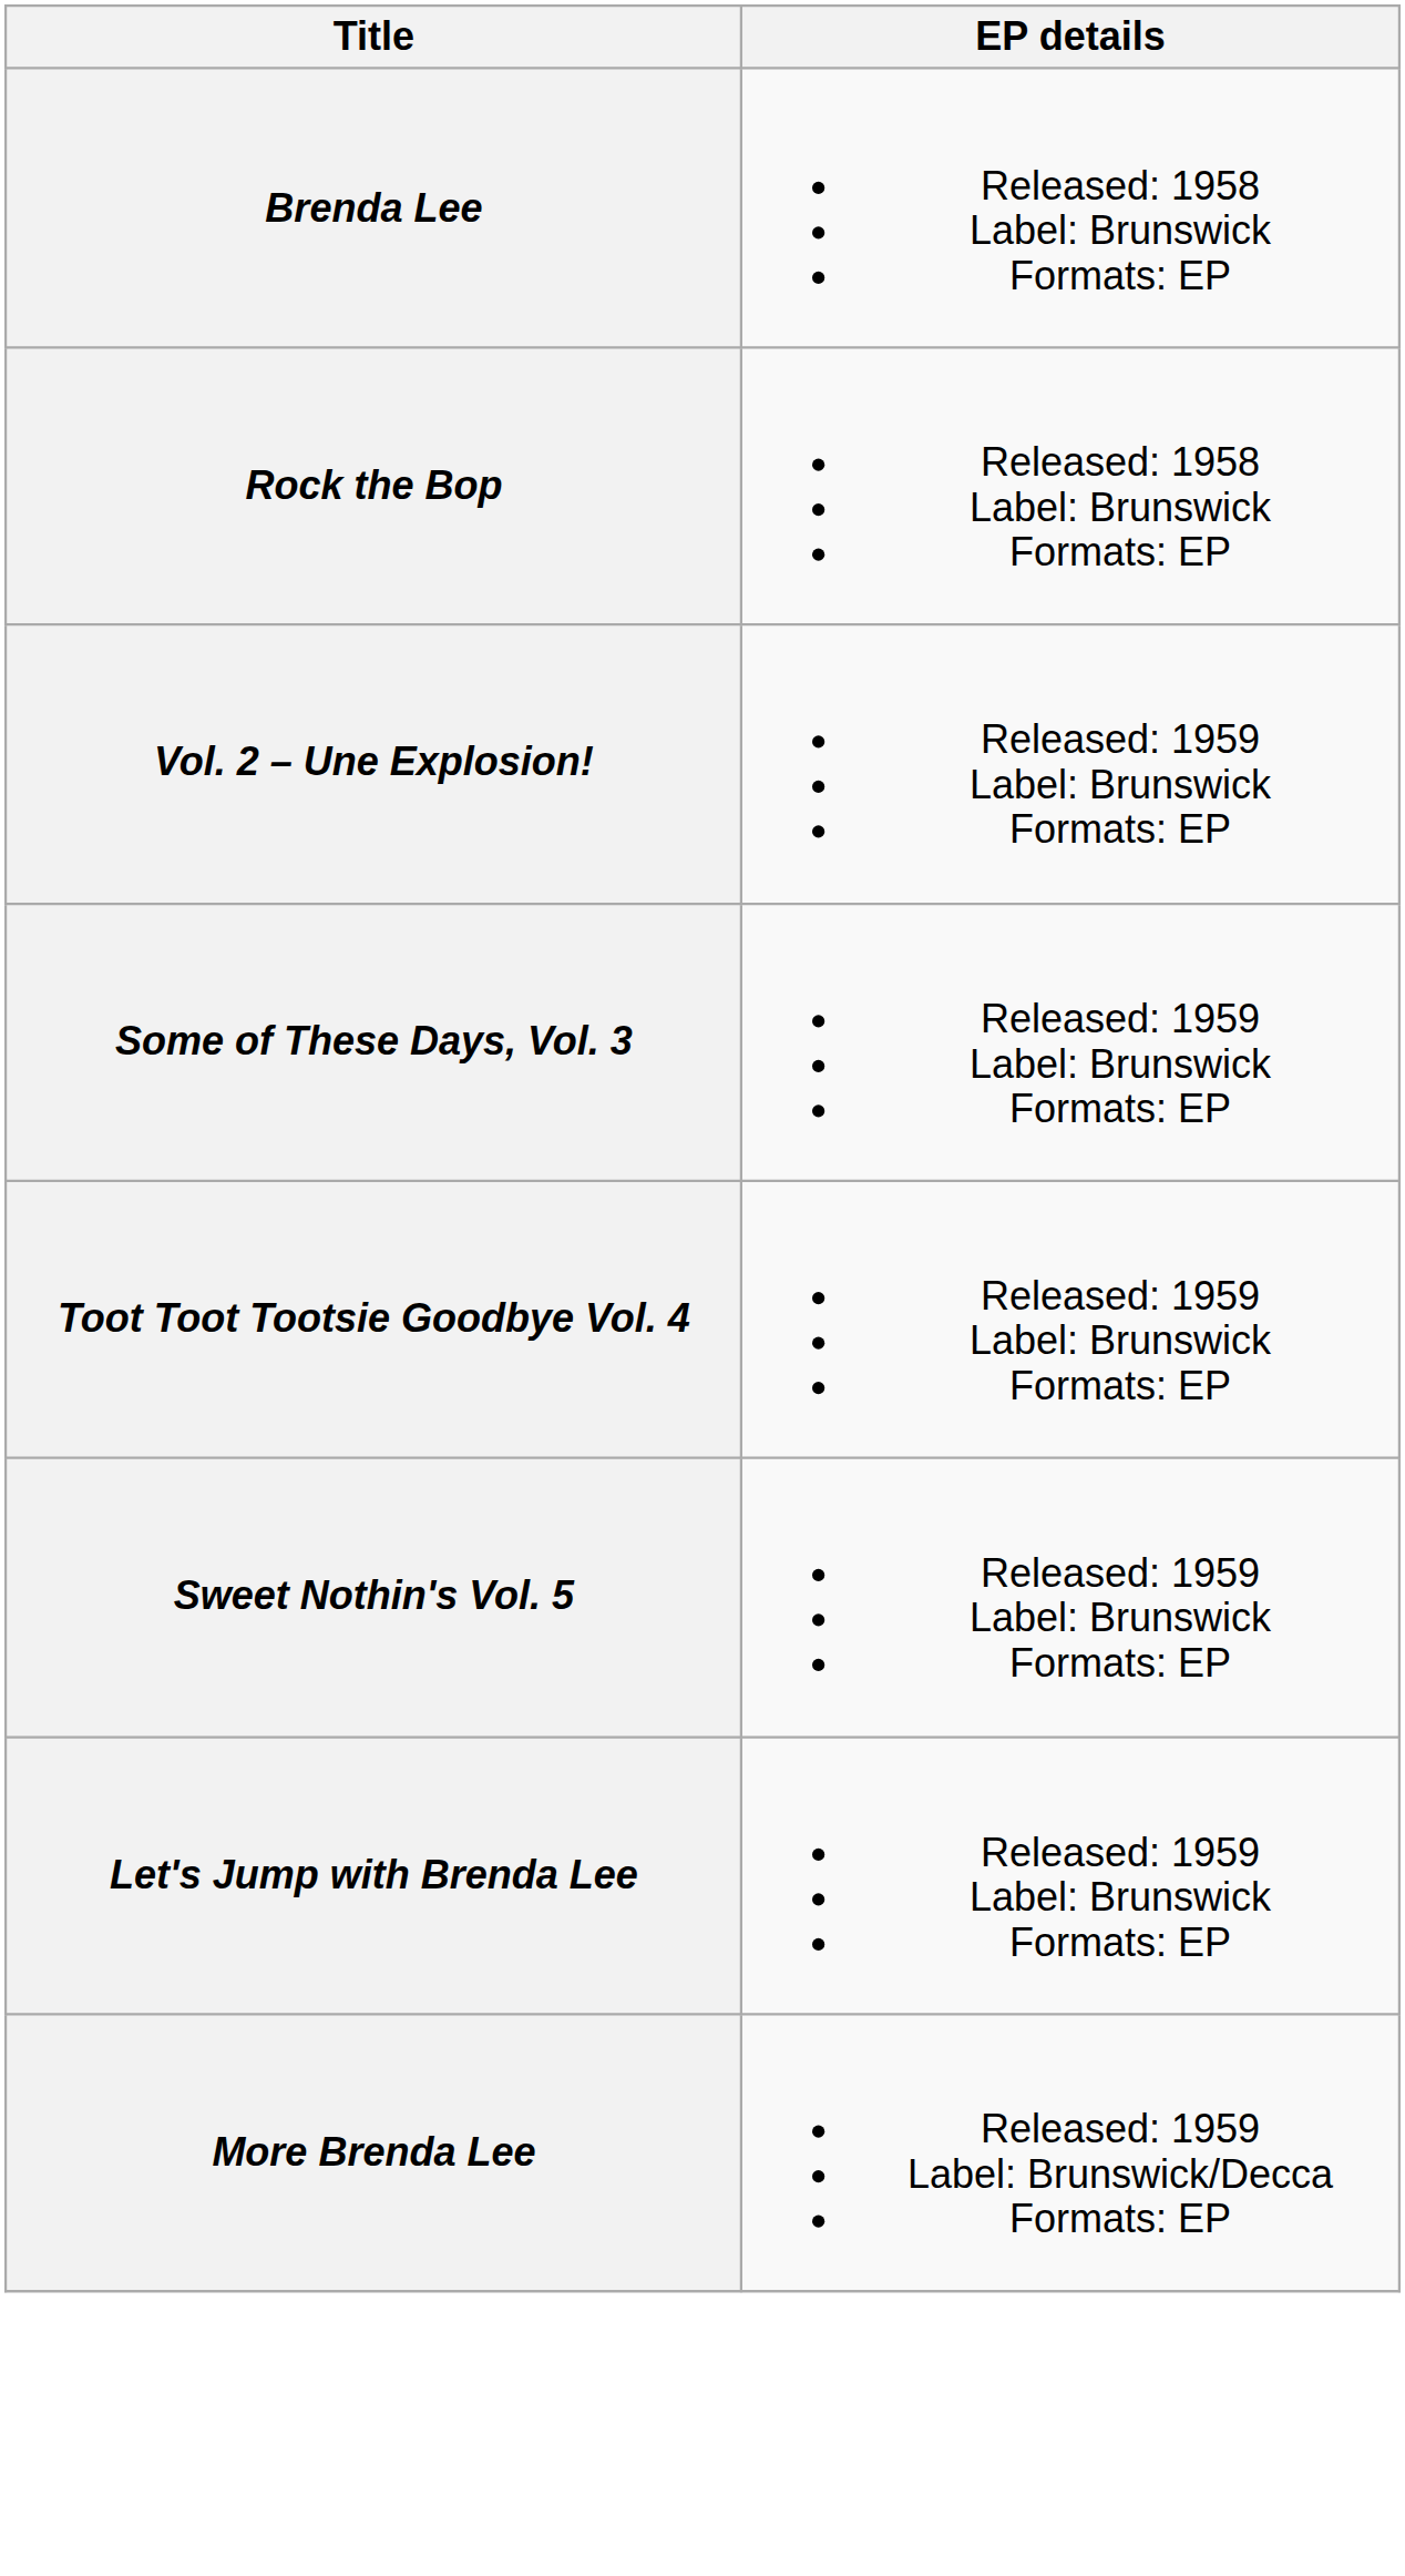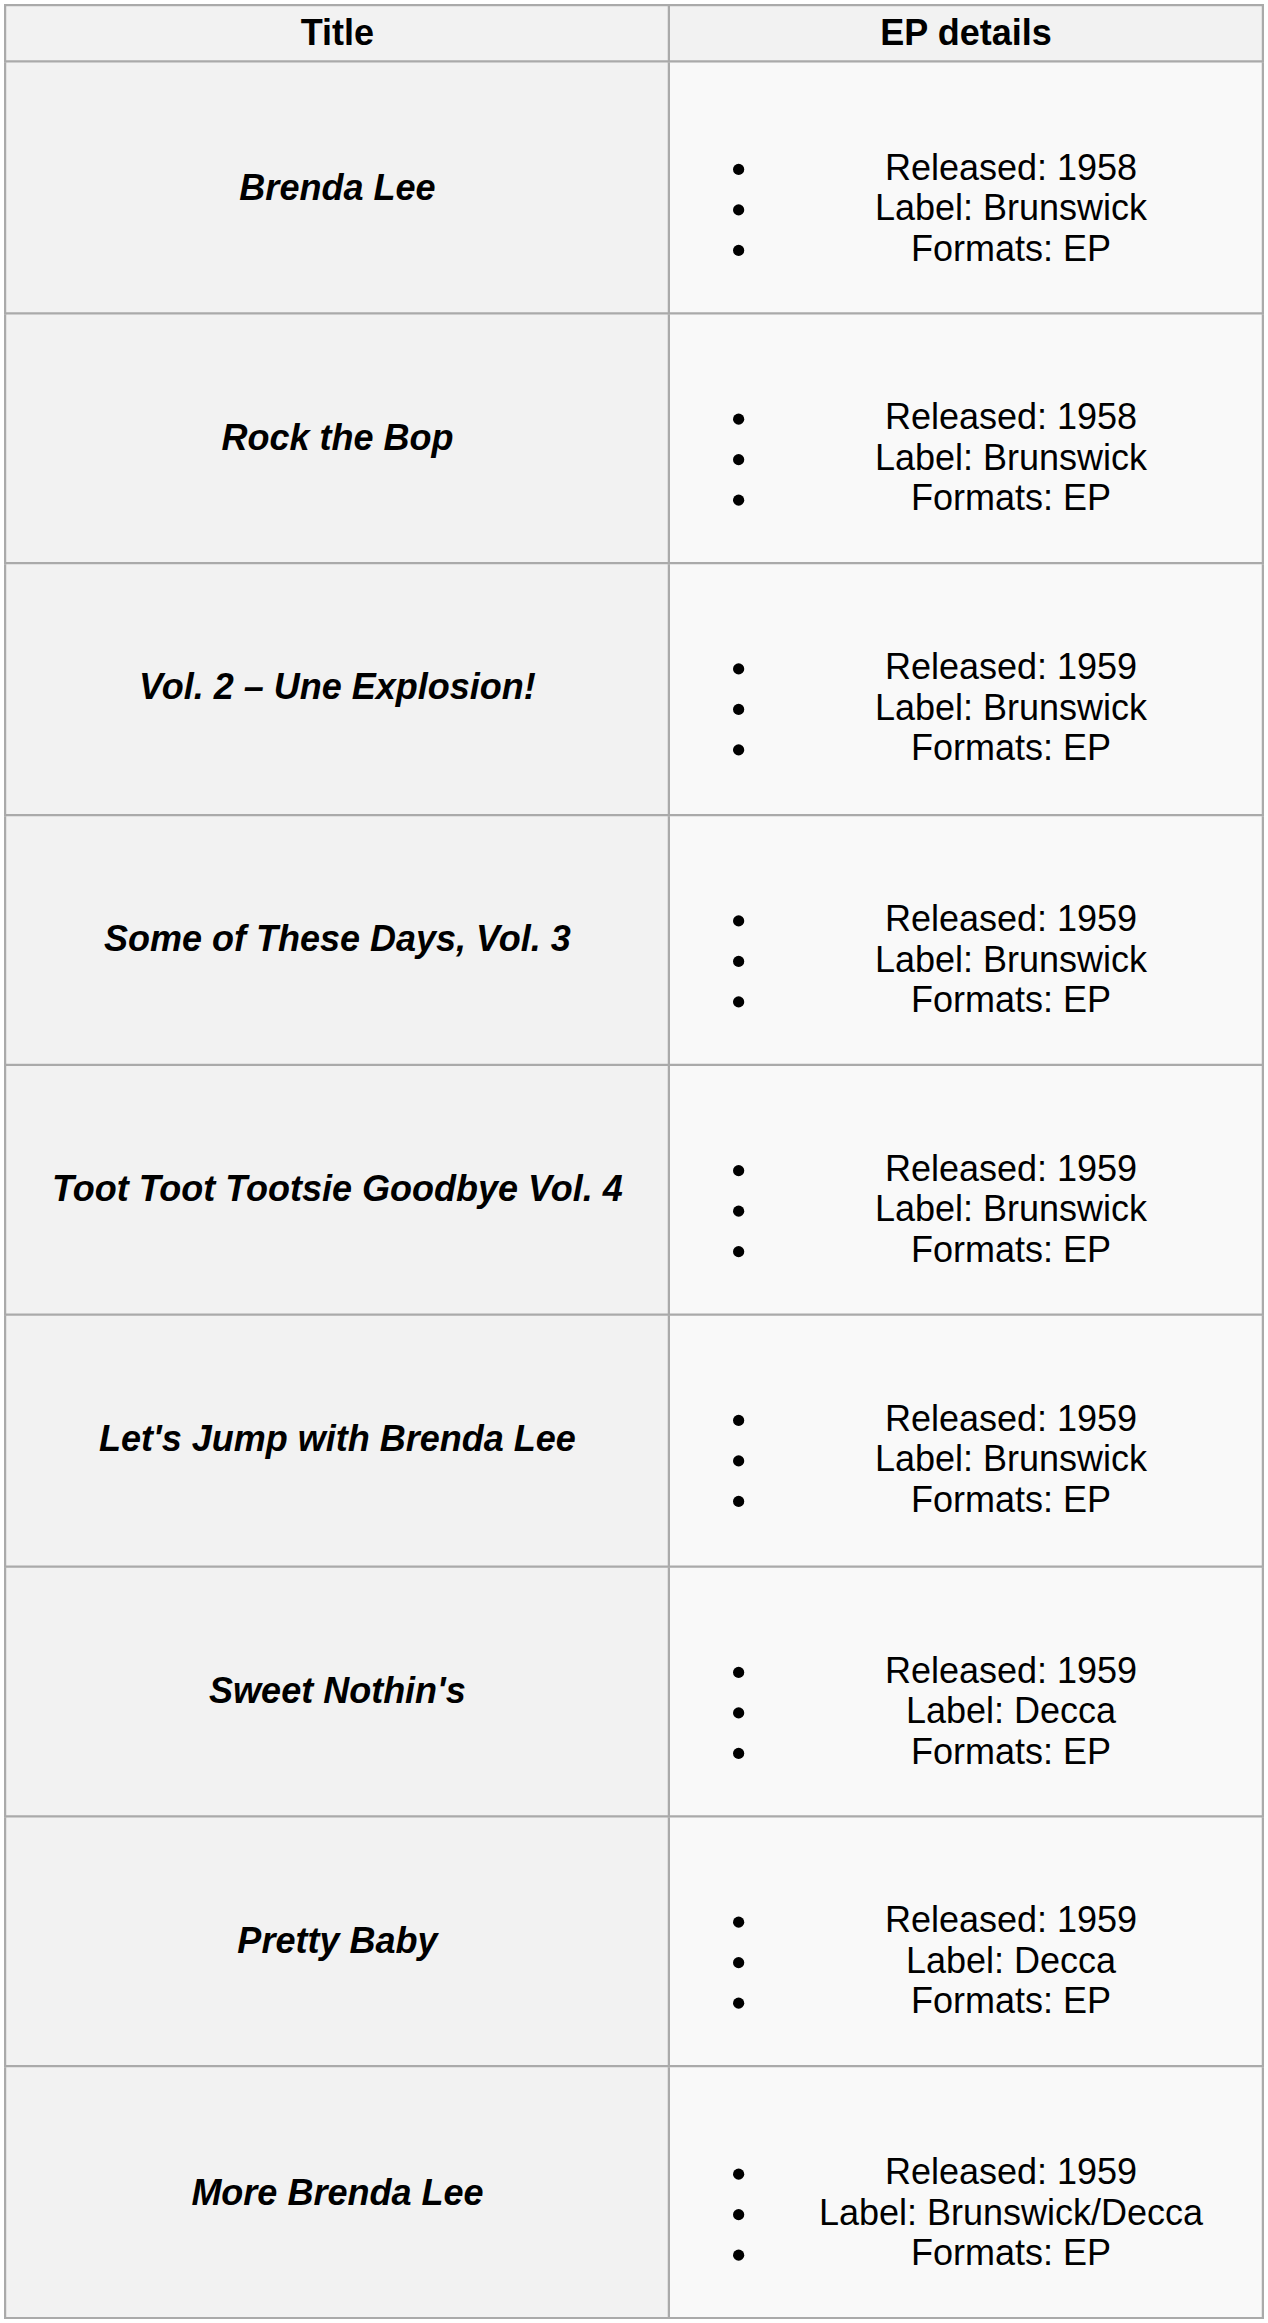- row: Sweet Nothin's Vol. 5 | Released: 1959 Label: Brunswick Formats: EP
+ row: Sweet Nothin's | Released: 1959 Label: Decca Formats: EP
+ row: Pretty Baby | Released: 1959 Label: Decca Formats: EP
